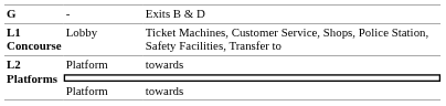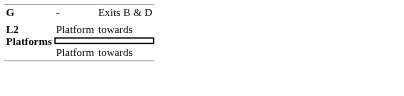- row: L1 Concourse | Lobby | Ticket Machines, Customer Service, Shops, Police Station, Safety Facilities, Transfer to
